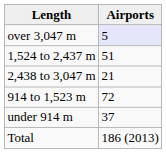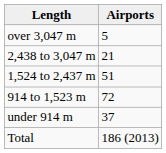over 3,047 m | Airports: lavender background -> no background
rows swapped: 2,438 to 3,047 m <-> 1,524 to 2,437 m
